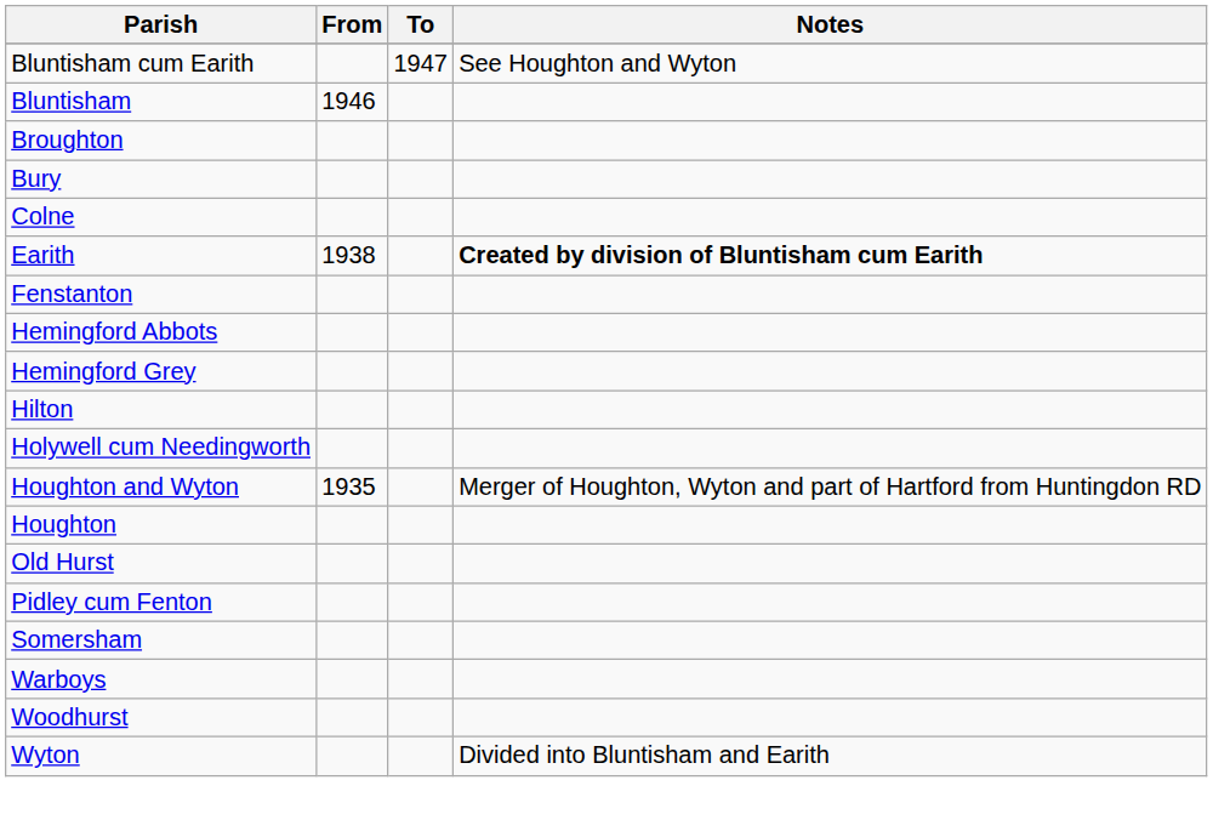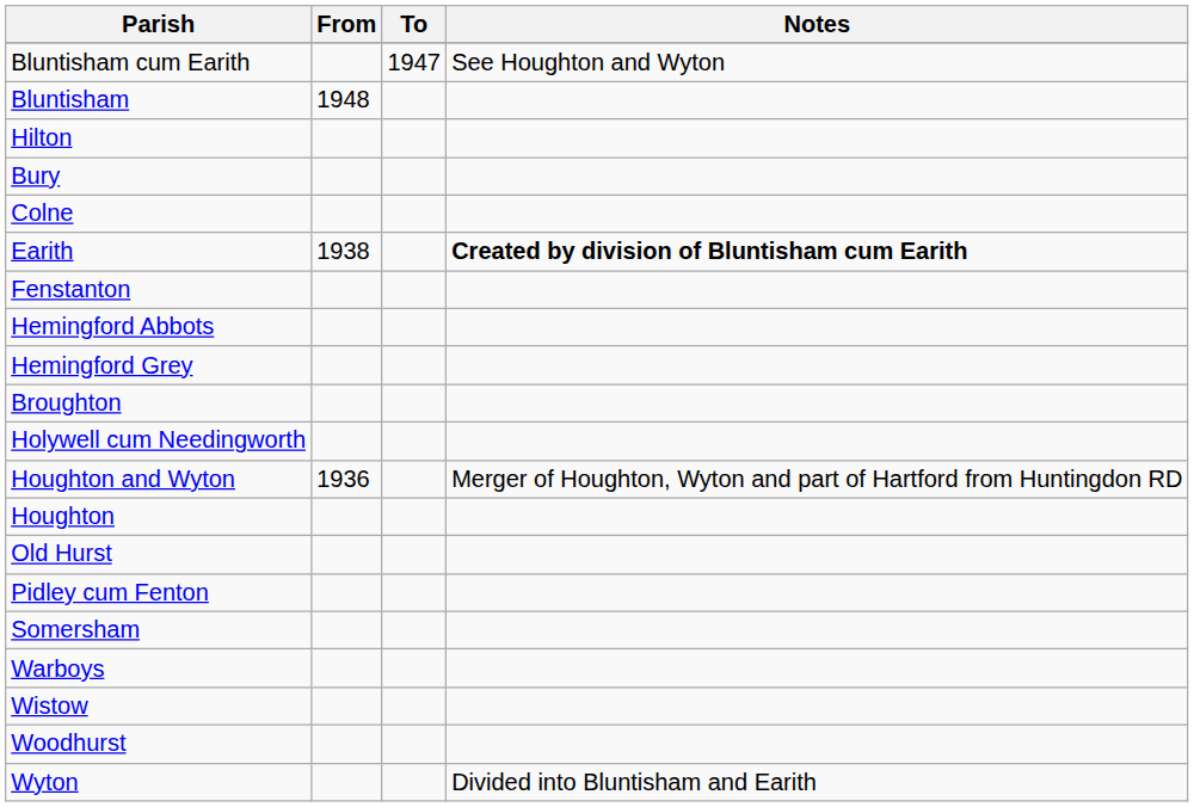Bluntisham | From: 1946 -> 1948
rows swapped: Broughton <-> Hilton
Houghton and Wyton | From: 1935 -> 1936
+ row: Wistow
